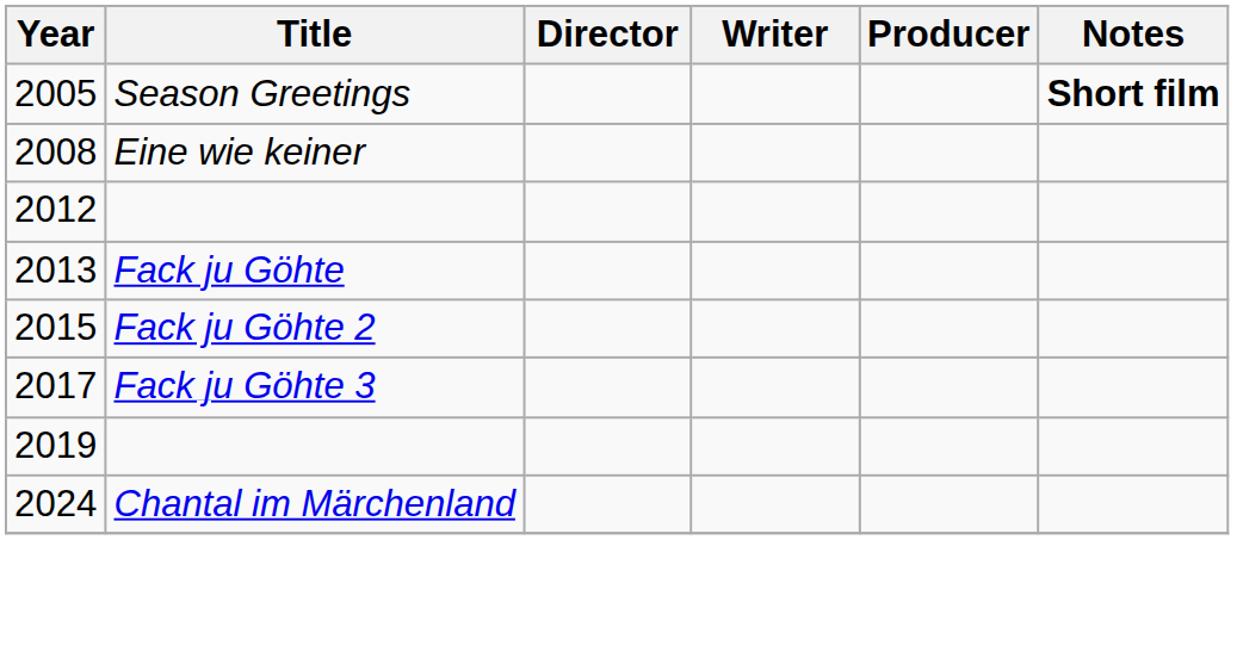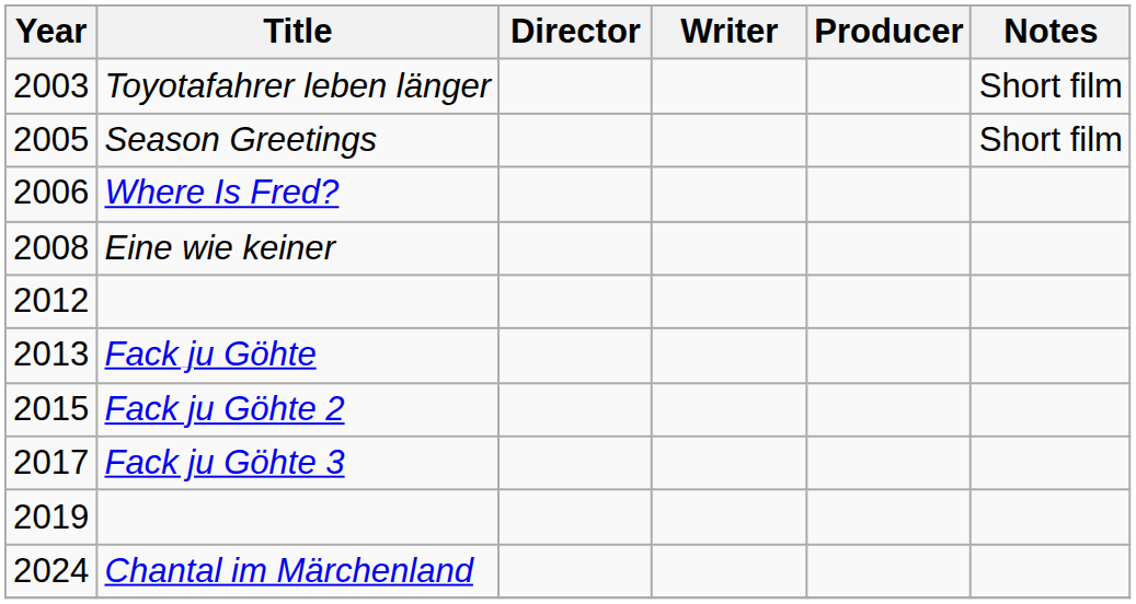+ row: 2003 | Toyotafahrer leben länger | Short film
Season Greetings | Notes: bold -> normal
+ row: 2006 | Where Is Fred?
